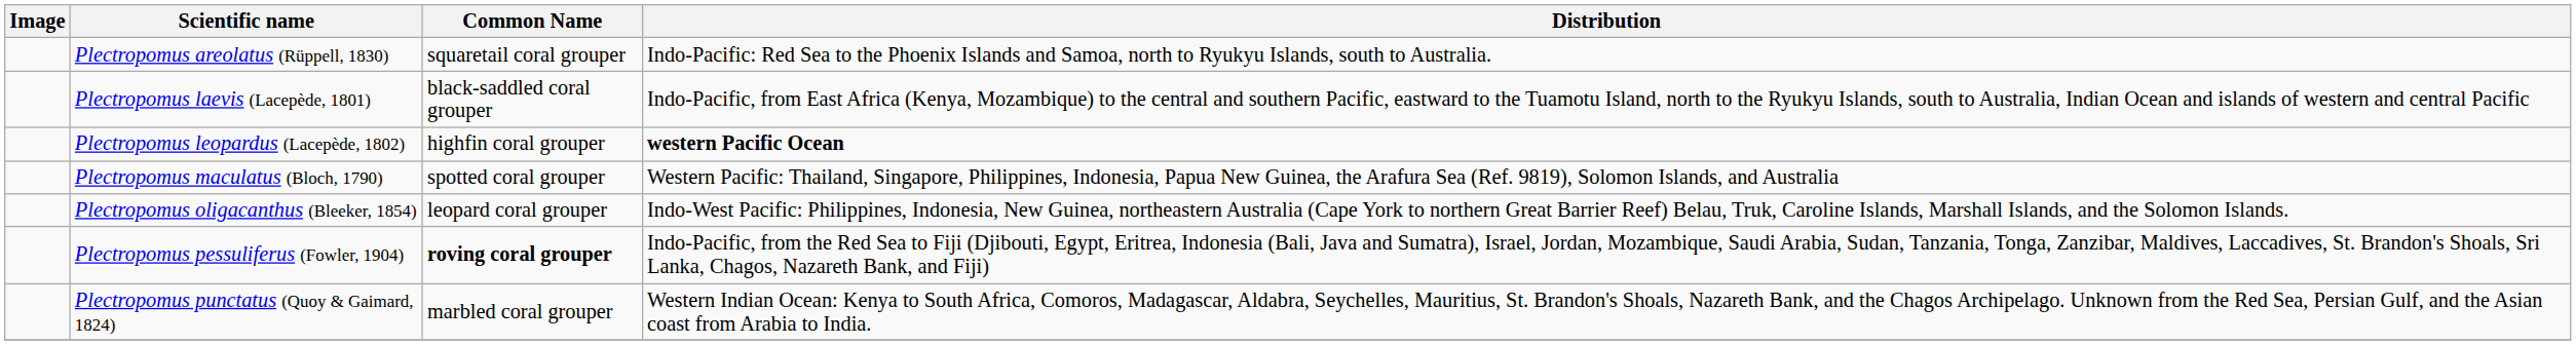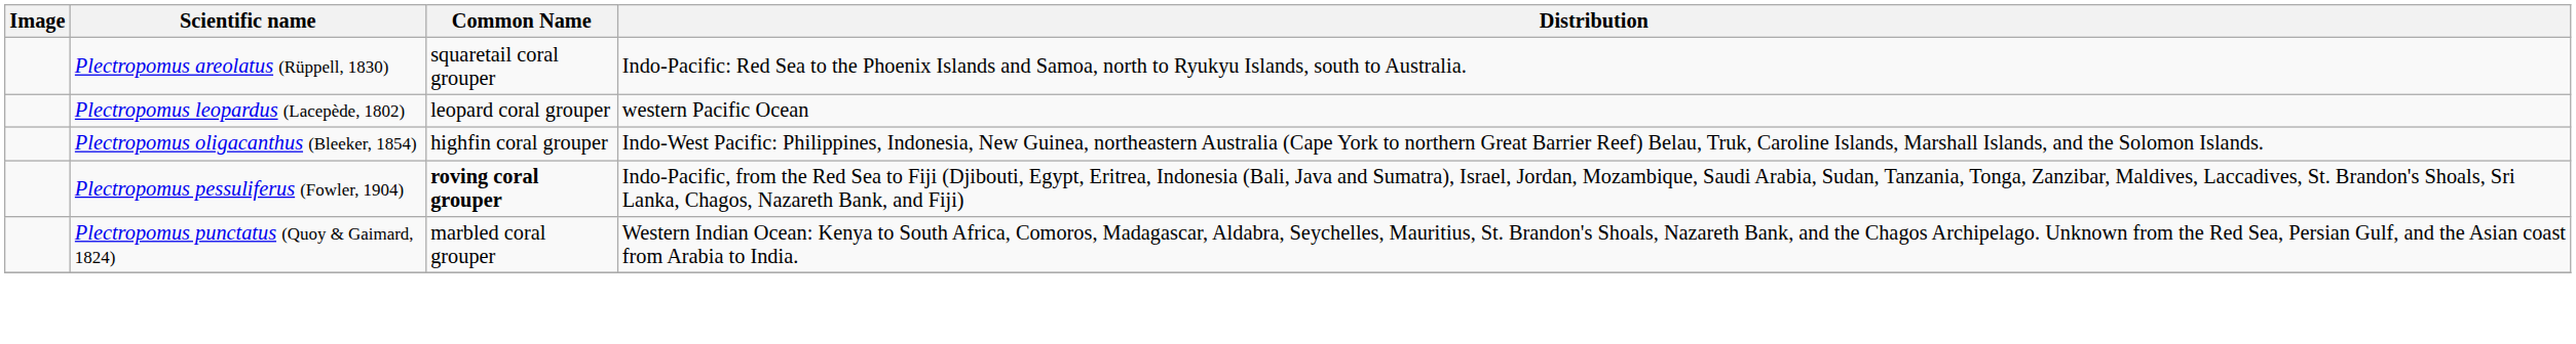- row: Plectropomus laevis (Lacepède, 1801) | black-saddled coral grouper | Indo-Pacific, from East Africa (Kenya, Mozambique) to the central and southern Pacific, eastward to the Tuamotu Island, north to the Ryukyu Islands, south to Australia, Indian Ocean and islands of western and central Pacific
Plectropomus leopardus (Lacepède, 1802) | Common Name: highfin coral grouper -> leopard coral grouper
Plectropomus leopardus (Lacepède, 1802) | Distribution: bold -> normal
- row: Plectropomus maculatus (Bloch, 1790) | spotted coral grouper | Western Pacific: Thailand, Singapore, Philippines, Indonesia, Papua New Guinea, the Arafura Sea (Ref. 9819), Solomon Islands, and Australia
Plectropomus oligacanthus (Bleeker, 1854) | Common Name: leopard coral grouper -> highfin coral grouper
